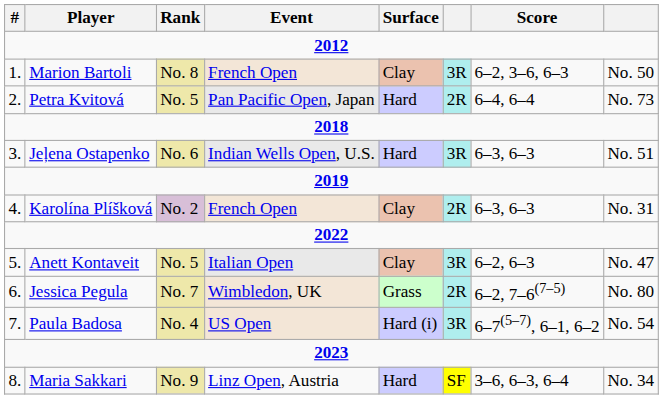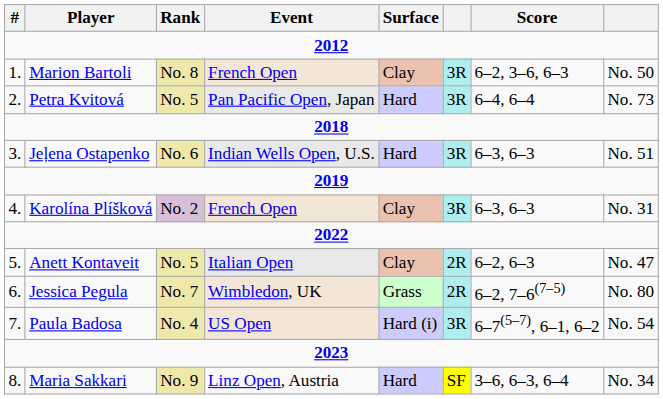Petra Kvitová | column 6: 2R -> 3R
Karolína Plíšková | column 6: 2R -> 3R
Anett Kontaveit | column 6: 3R -> 2R
